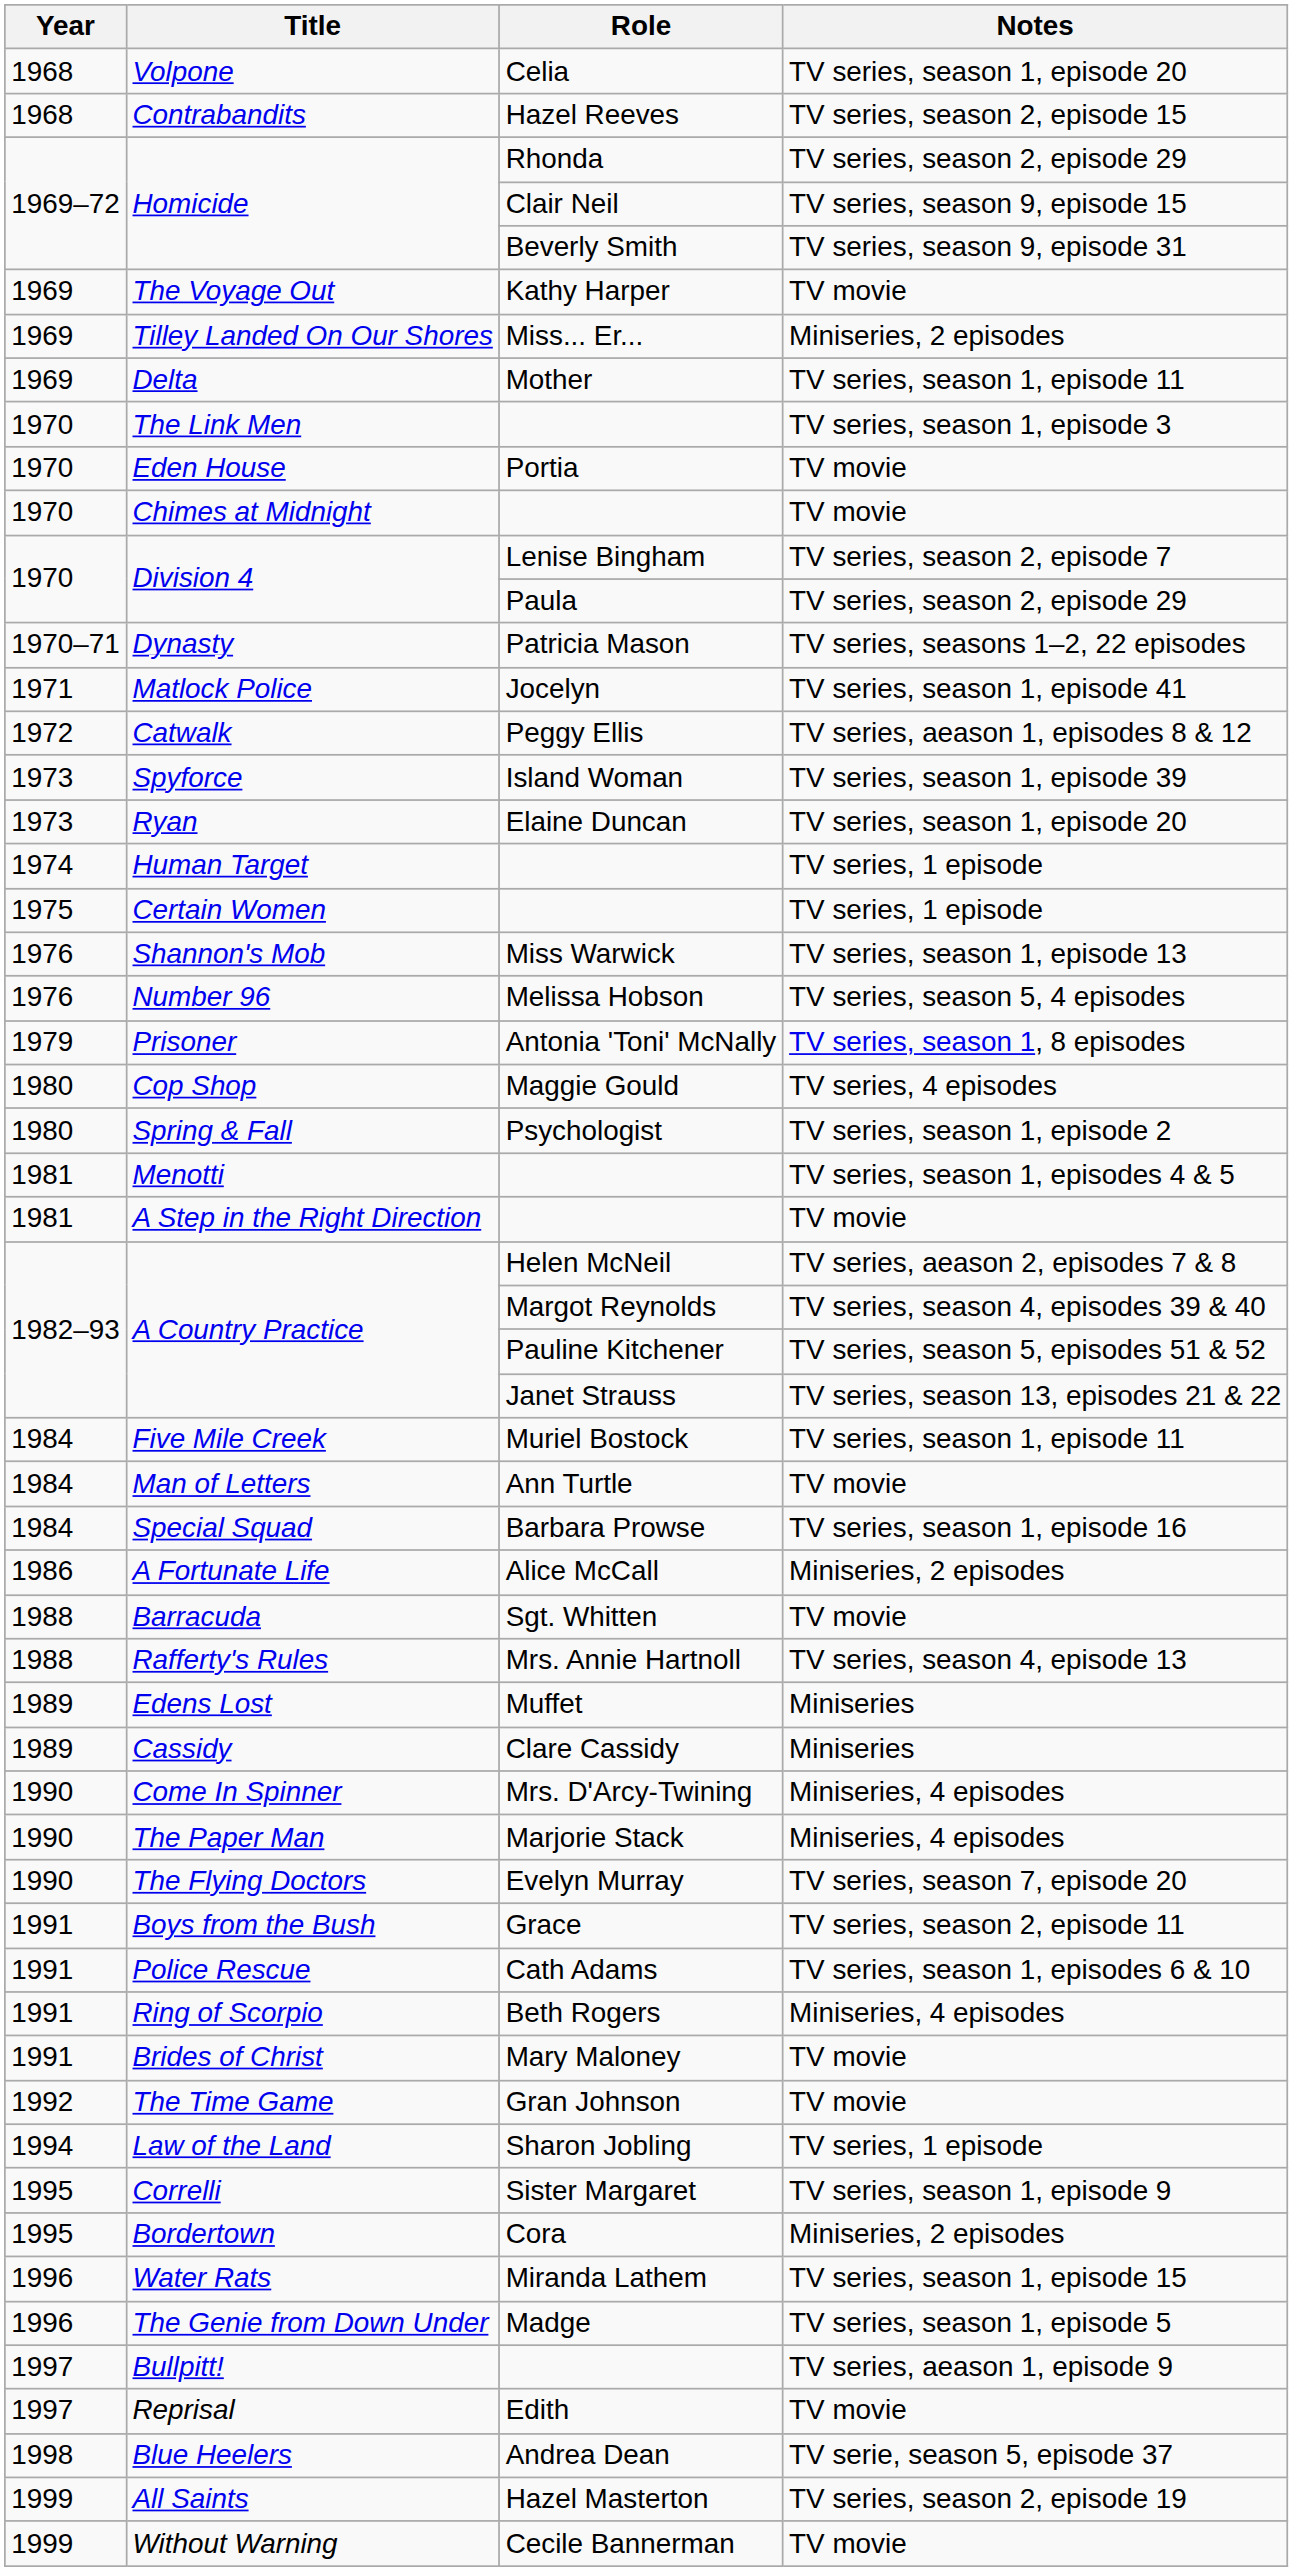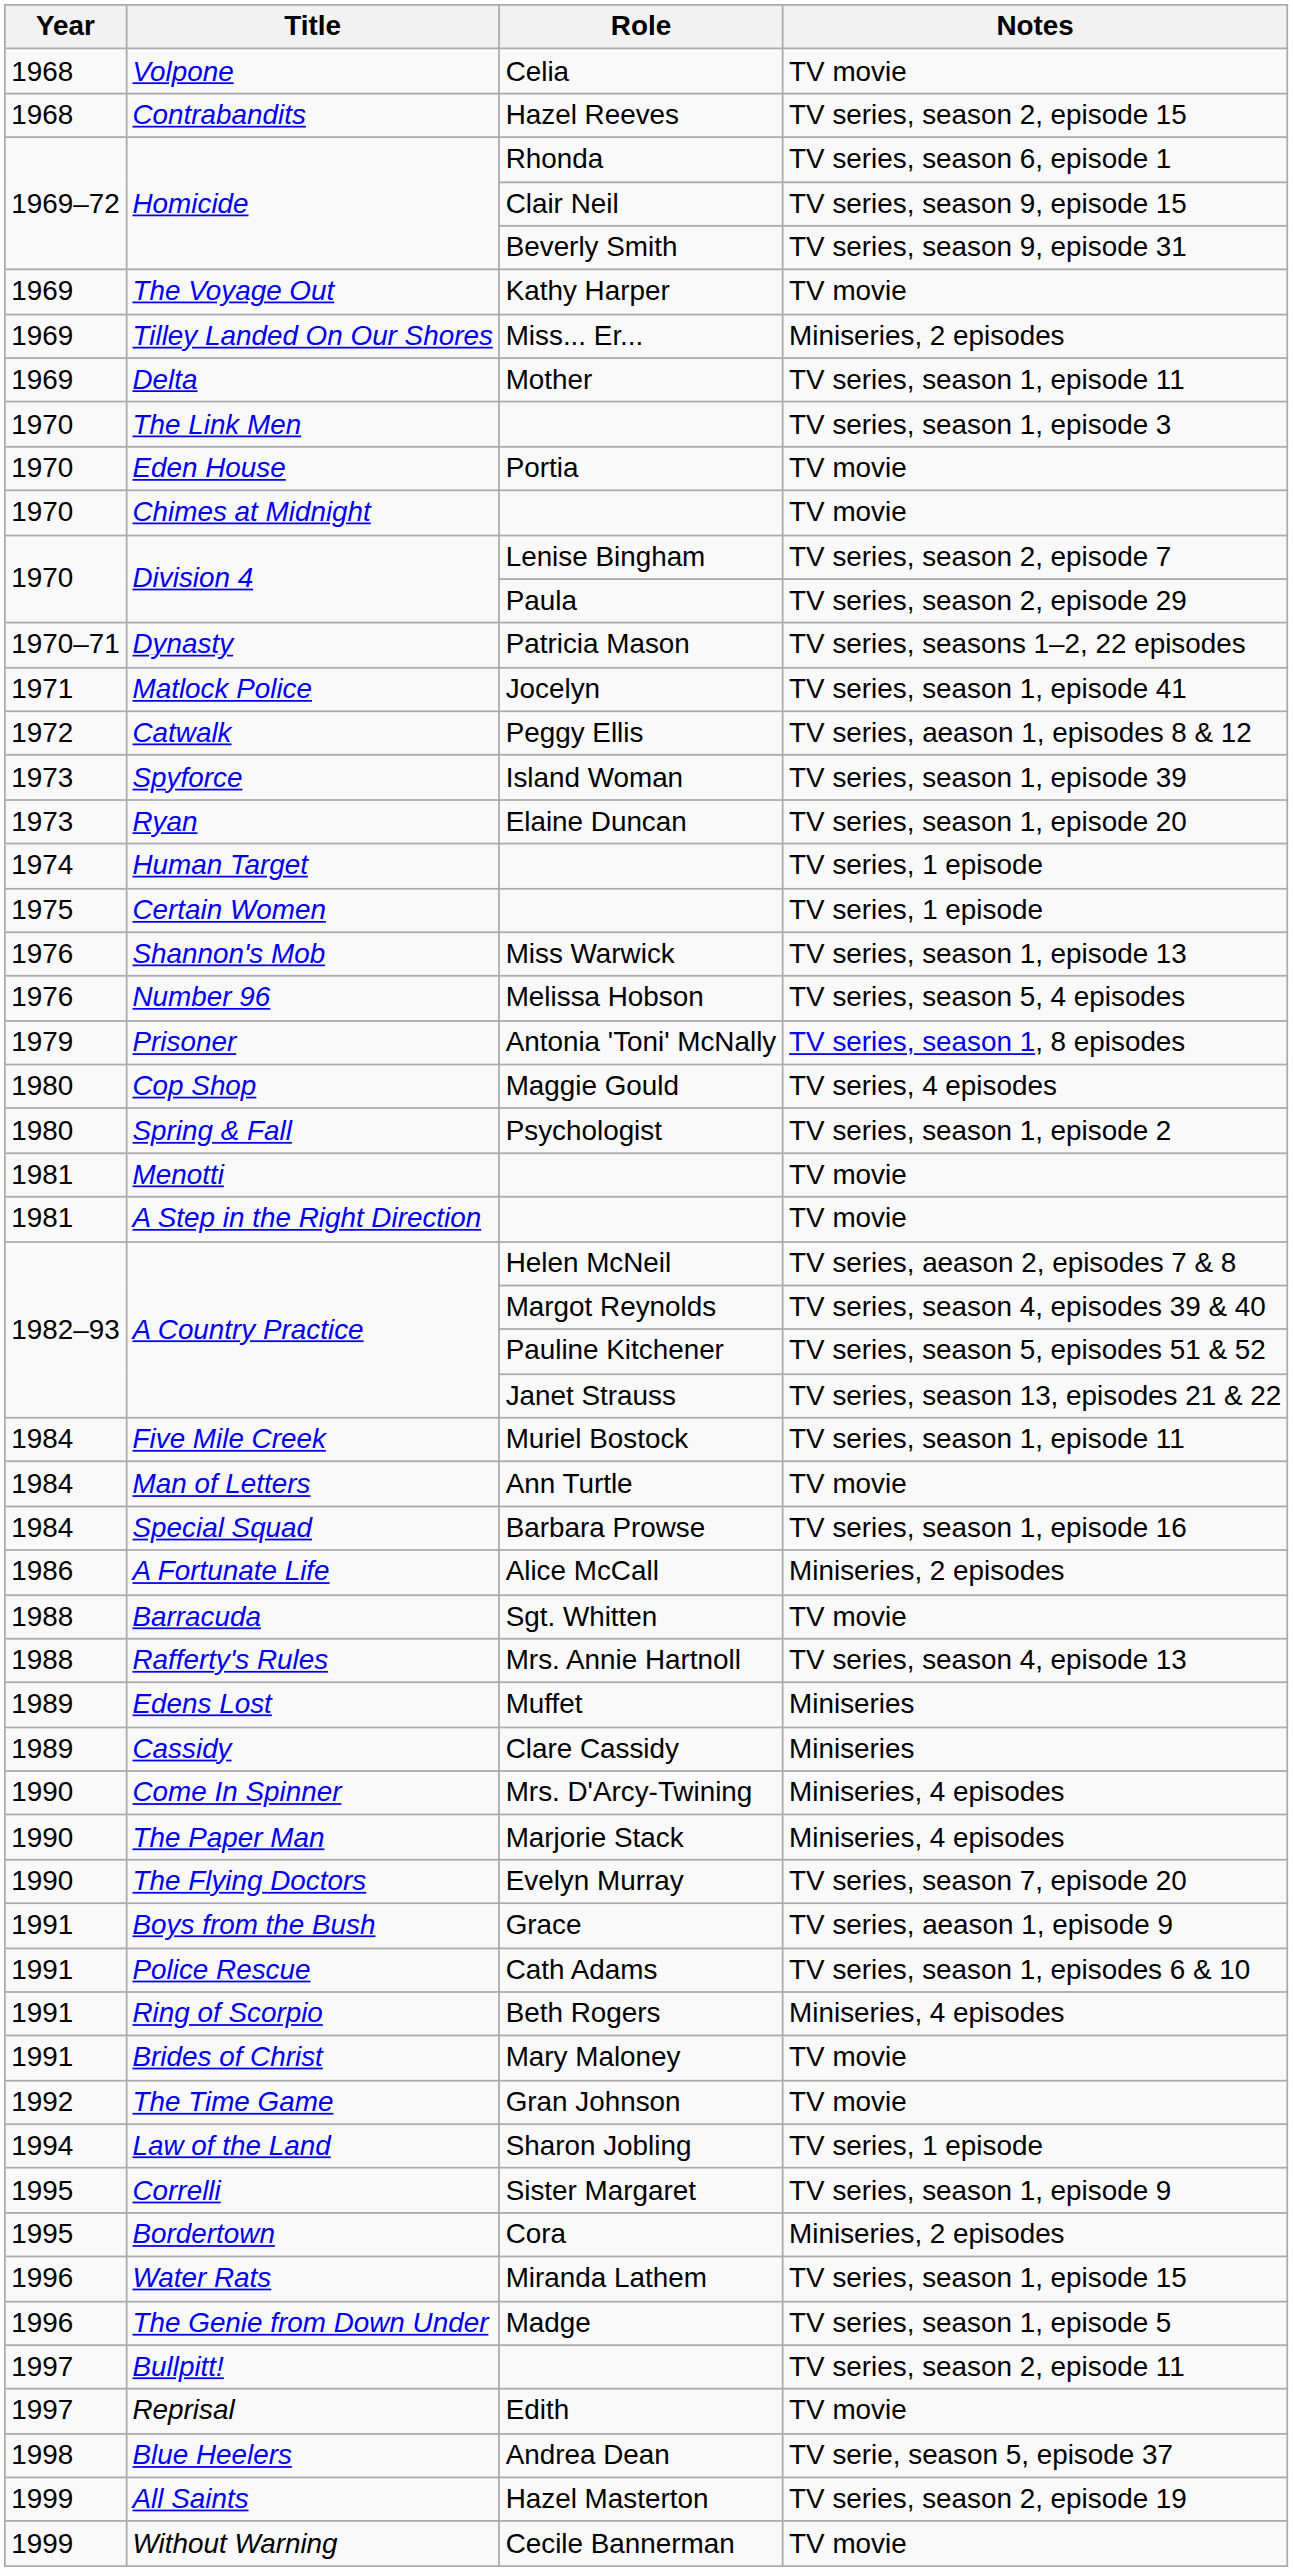Volpone | Notes: TV series, season 1, episode 20 -> TV movie
Homicide / Rhonda | Notes: TV series, season 2, episode 29 -> TV series, season 6, episode 1
Menotti | Notes: TV series, season 1, episodes 4 & 5 -> TV movie
Boys from the Bush | Notes: TV series, season 2, episode 11 -> TV series, aeason 1, episode 9
Bullpitt! | Notes: TV series, aeason 1, episode 9 -> TV series, season 2, episode 11
